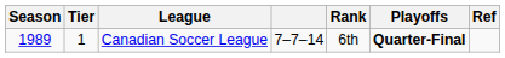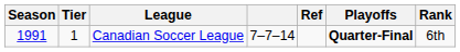columns swapped: Rank <-> Ref
Canadian Soccer League | Season: 1989 -> 1991
